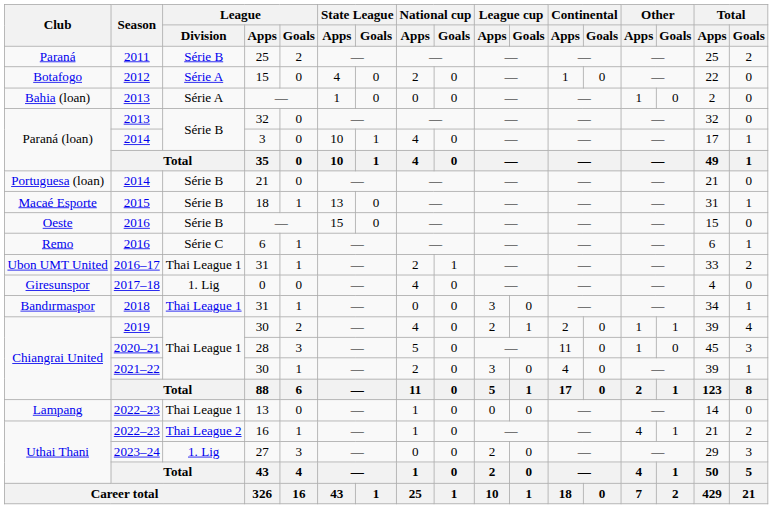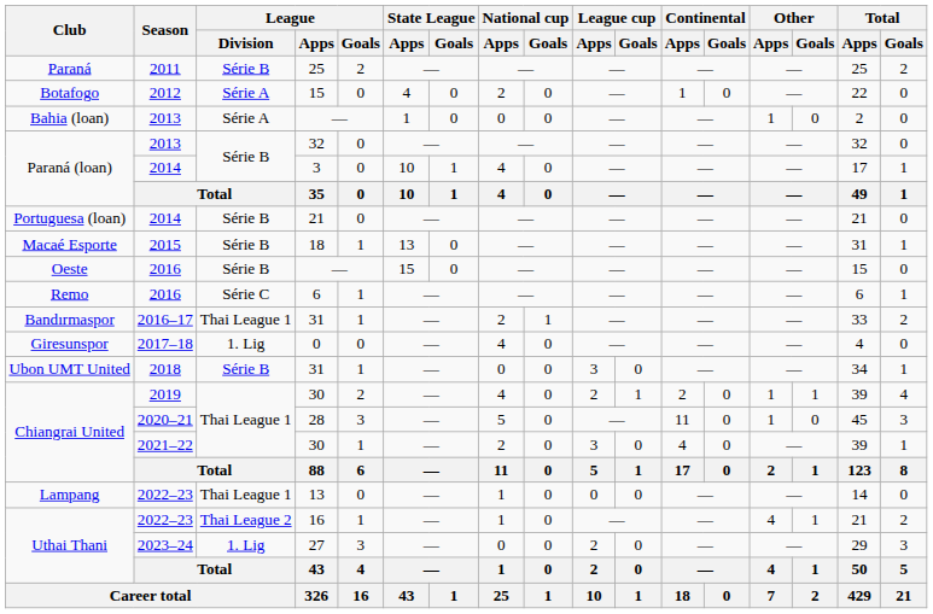2016–17 / 31 | Club: Ubon UMT United -> Bandırmaspor
2018 / 31 | Club: Bandırmaspor -> Ubon UMT United
2018 / 31 | League / Division: Thai League 1 -> Série B
